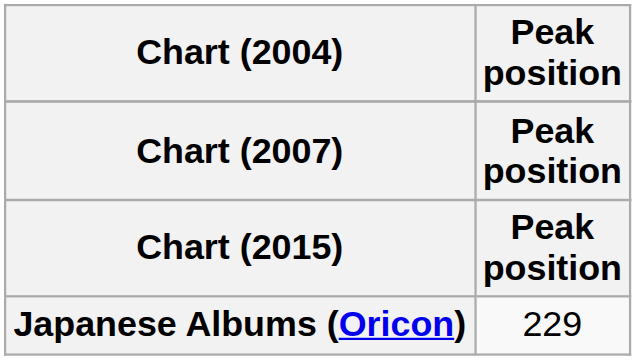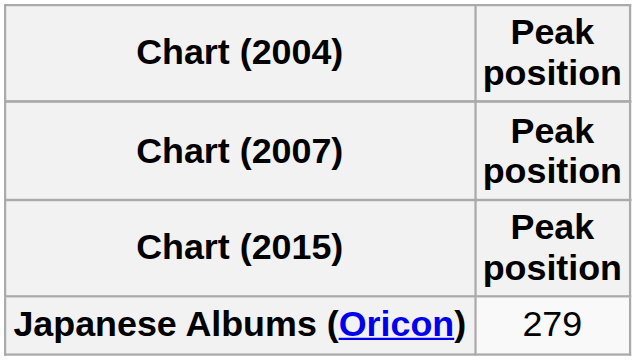Japanese Albums (Oricon) | Peak position: 229 -> 279
